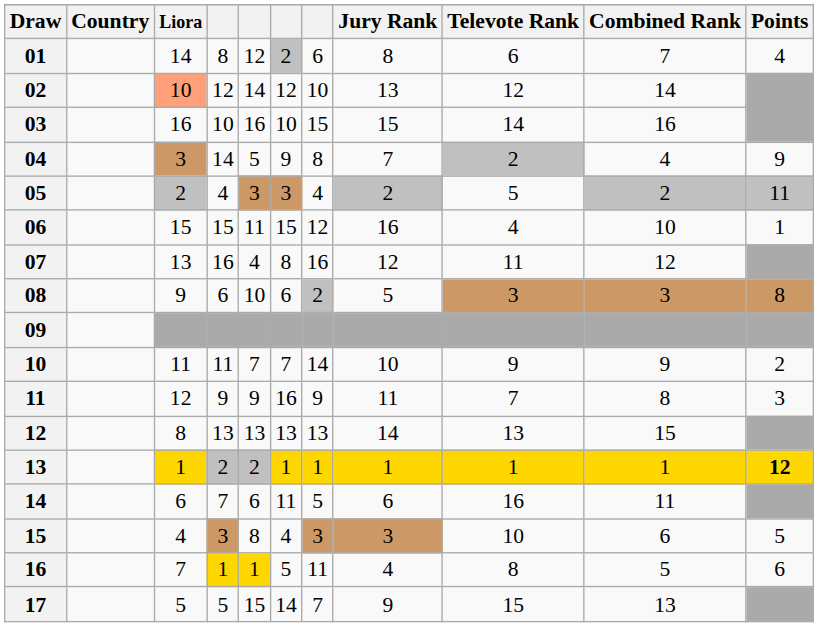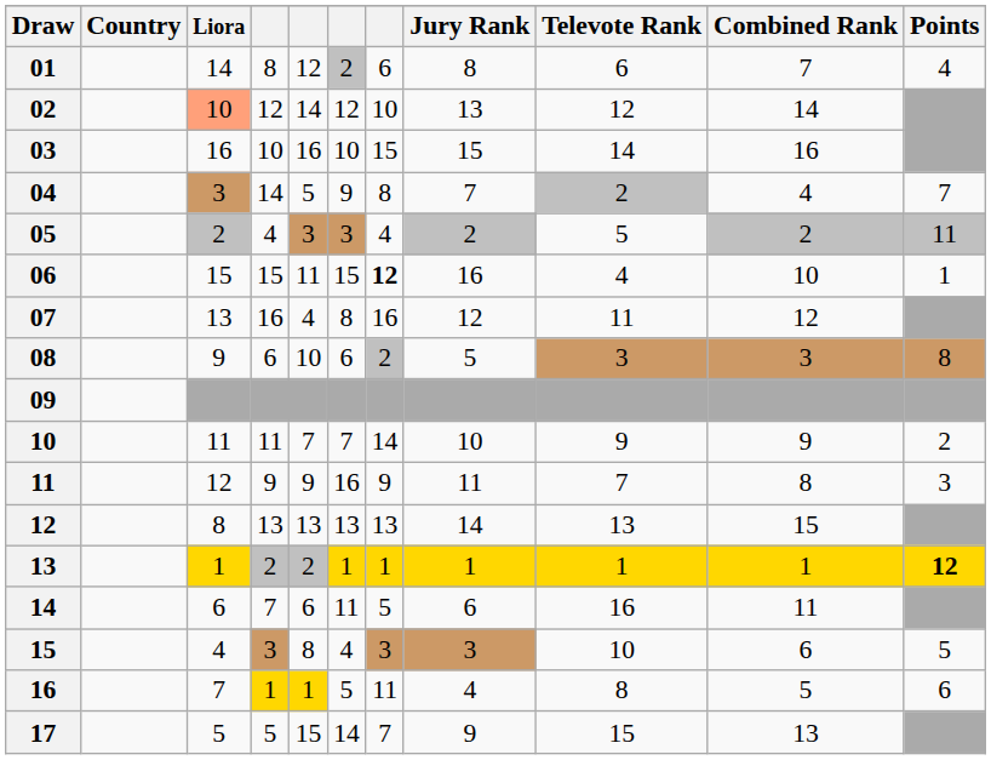04 | Points: 9 -> 7
06 | column 7: normal -> bold
